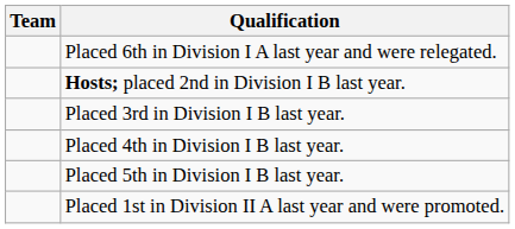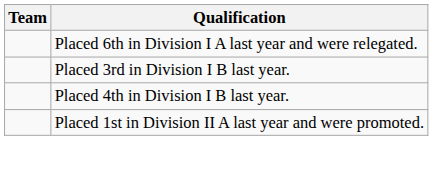- row: Hosts; placed 2nd in Division I B last year.
- row: Placed 5th in Division I B last year.
